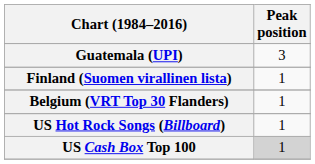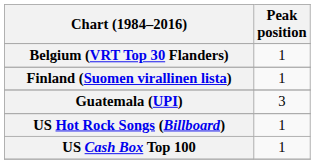rows swapped: Belgium (VRT Top 30 Flanders) <-> Guatemala (UPI)
US Cash Box Top 100 | Peak position: lightgrey background -> no background
